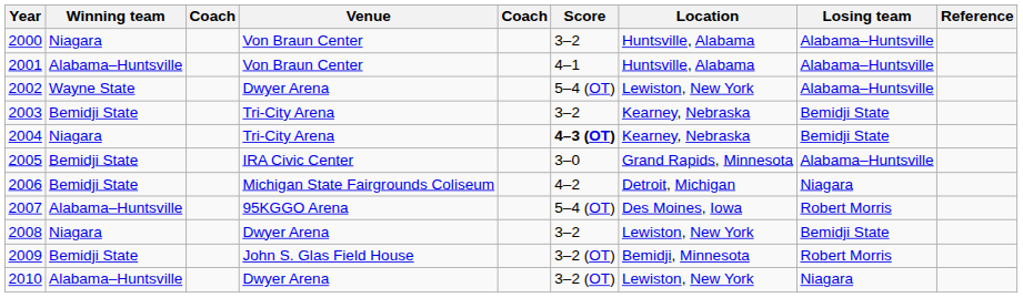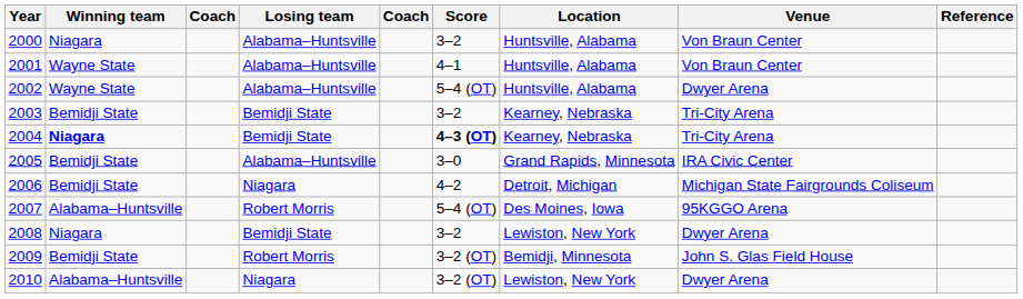columns swapped: Losing team <-> Venue
2001 | Winning team: Alabama–Huntsville -> Wayne State
2002 | Location: Lewiston, New York -> Huntsville, Alabama
2004 | Winning team: normal -> bold
